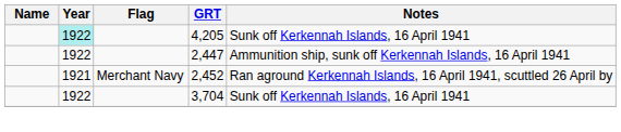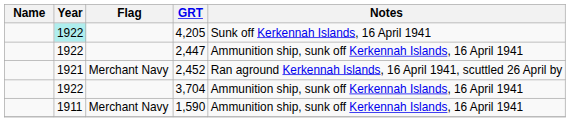3,704 | Notes: Sunk off Kerkennah Islands, 16 April 1941 -> Ammunition ship, sunk off Kerkennah Islands, 16 April 1941
+ row: 1911 | Merchant Navy | 1,590 | Ammunition ship, sunk off Kerkennah Islands, 16 April 1941
